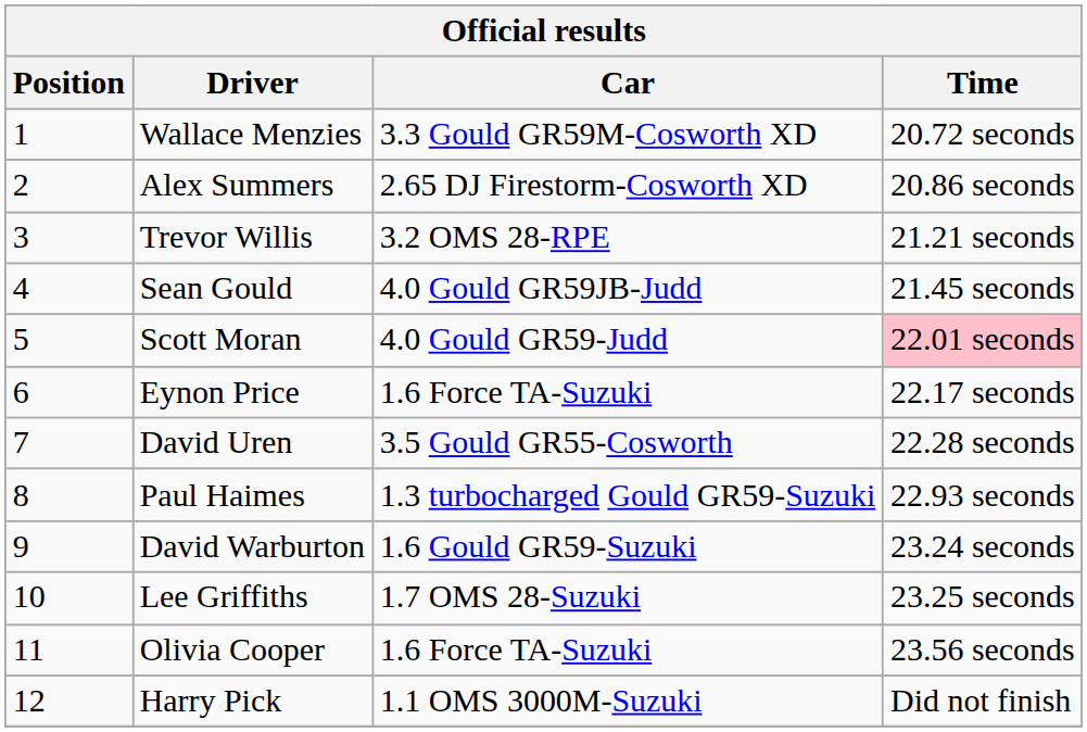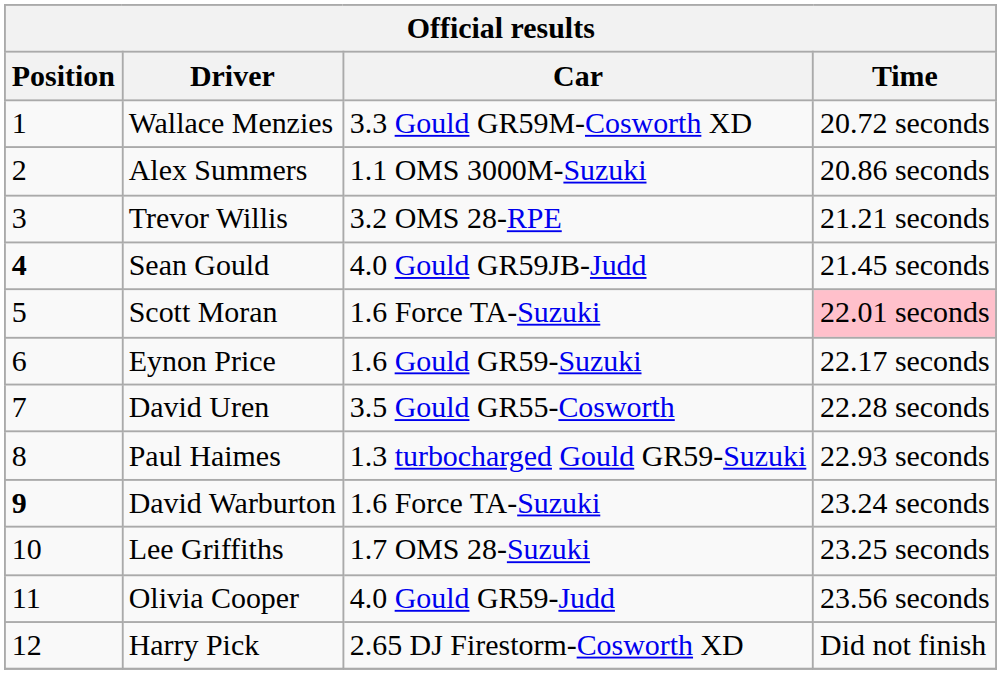Alex Summers | Car: 2.65 DJ Firestorm-Cosworth XD -> 1.1 OMS 3000M-Suzuki
Sean Gould | Position: normal -> bold
Scott Moran | Car: 4.0 Gould GR59-Judd -> 1.6 Force TA-Suzuki
Eynon Price | Car: 1.6 Force TA-Suzuki -> 1.6 Gould GR59-Suzuki
David Warburton | Position: normal -> bold
David Warburton | Car: 1.6 Gould GR59-Suzuki -> 1.6 Force TA-Suzuki
Olivia Cooper | Car: 1.6 Force TA-Suzuki -> 4.0 Gould GR59-Judd
Harry Pick | Car: 1.1 OMS 3000M-Suzuki -> 2.65 DJ Firestorm-Cosworth XD
